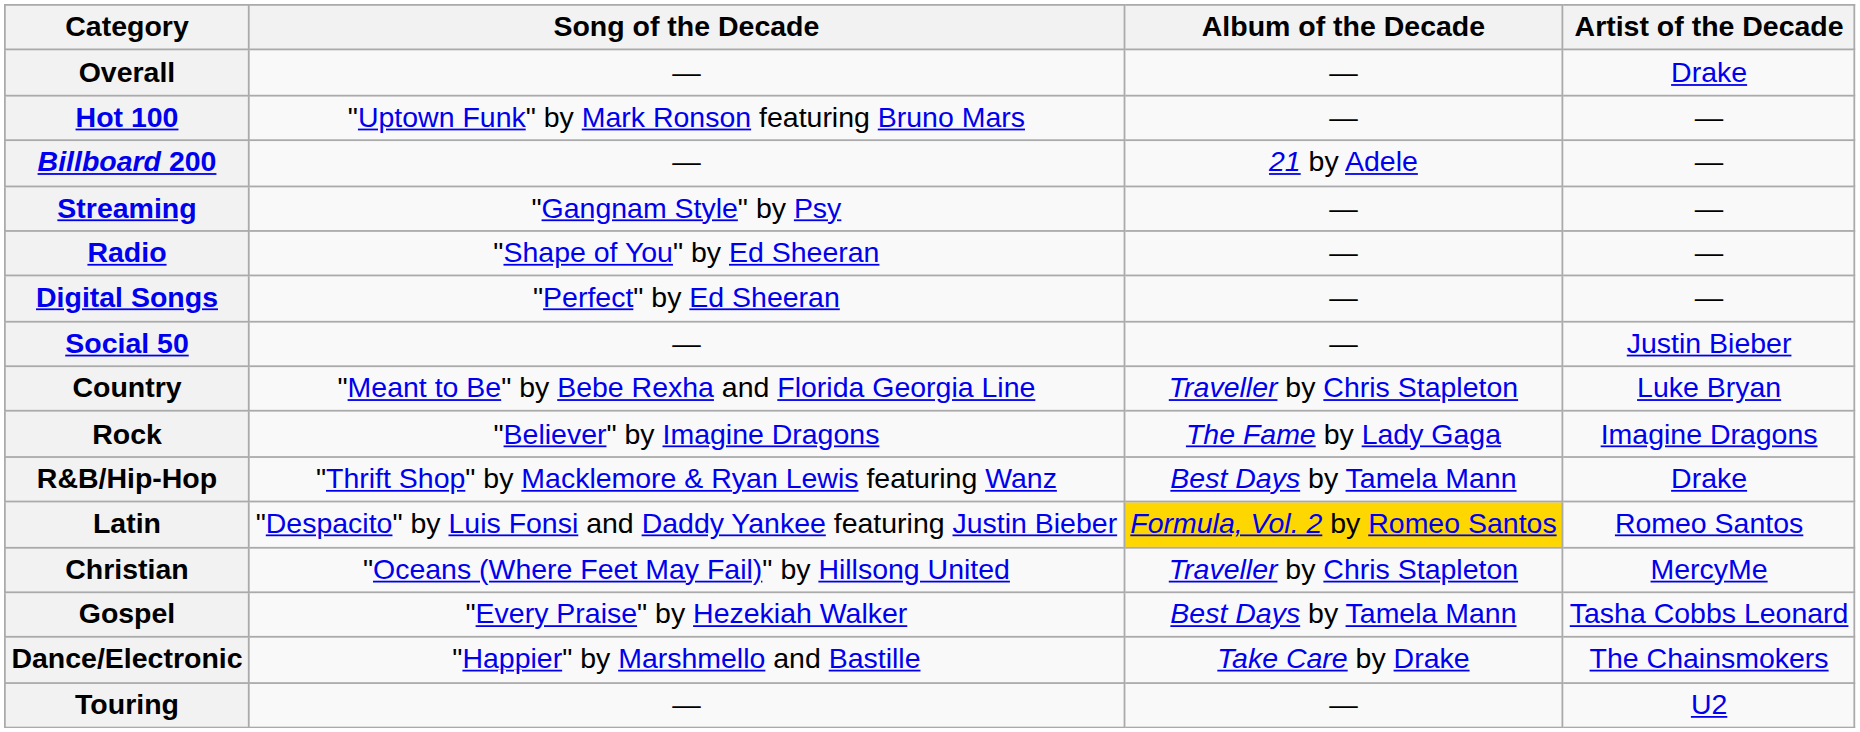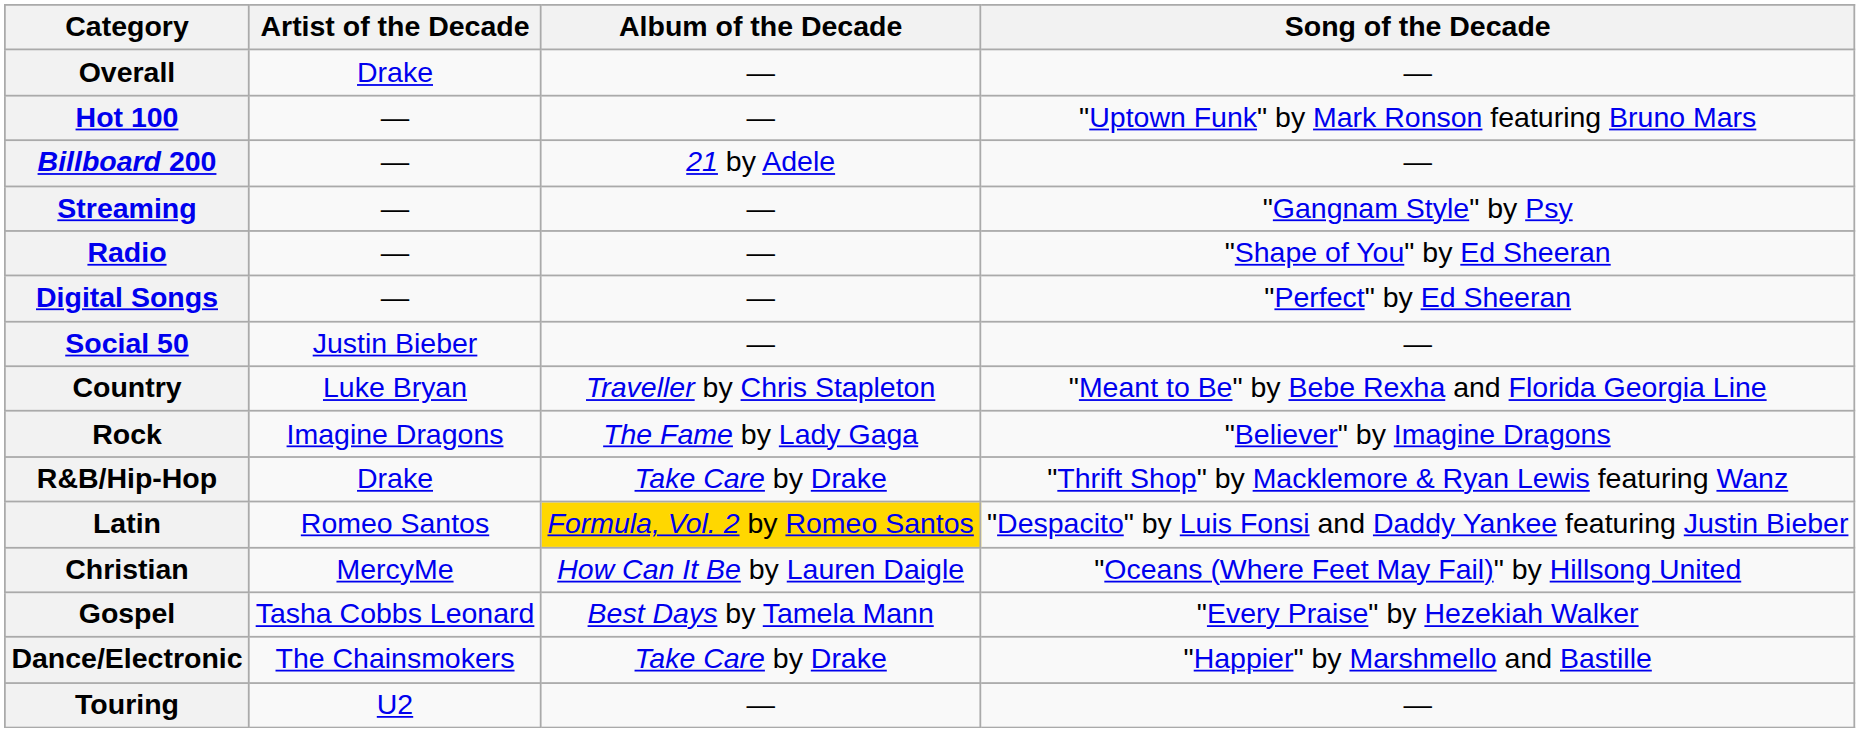columns swapped: Artist of the Decade <-> Song of the Decade
R&B/Hip-Hop | Album of the Decade: Best Days by Tamela Mann -> Take Care by Drake
Christian | Album of the Decade: Traveller by Chris Stapleton -> How Can It Be by Lauren Daigle
